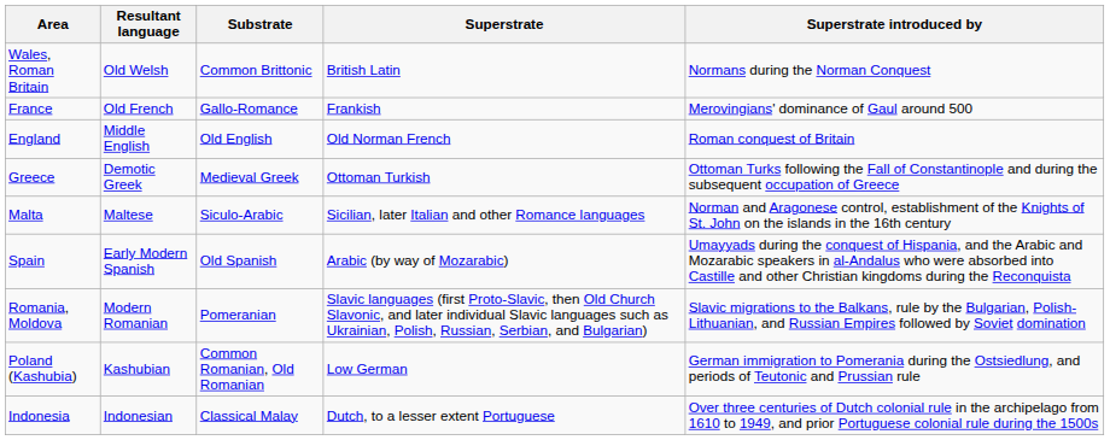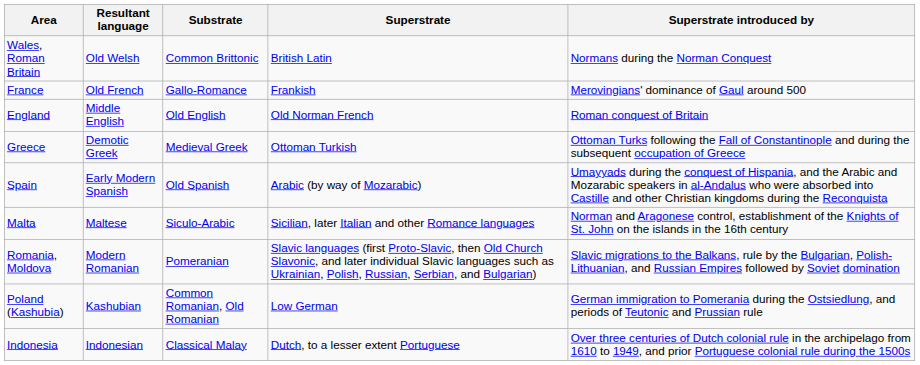rows swapped: Spain <-> Malta
